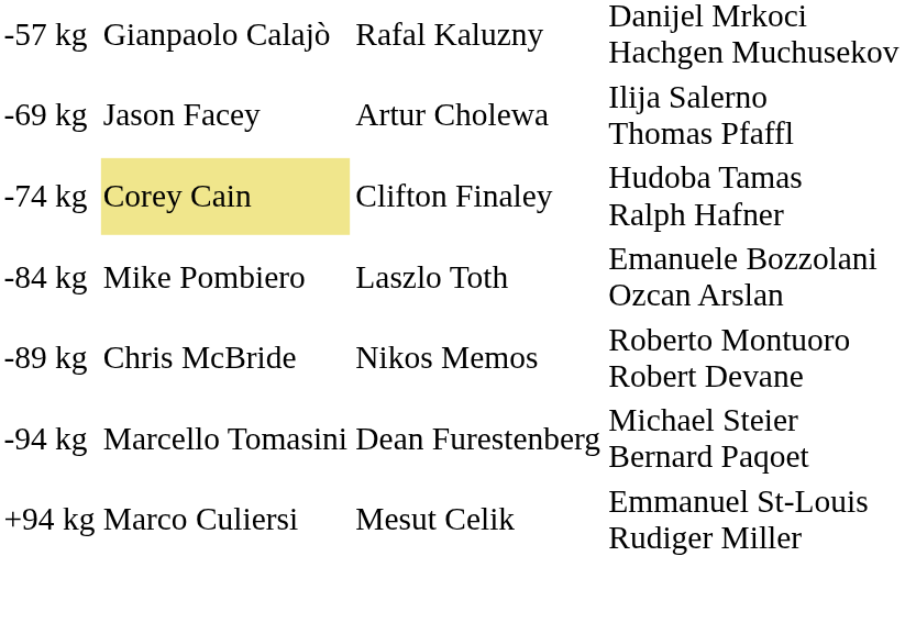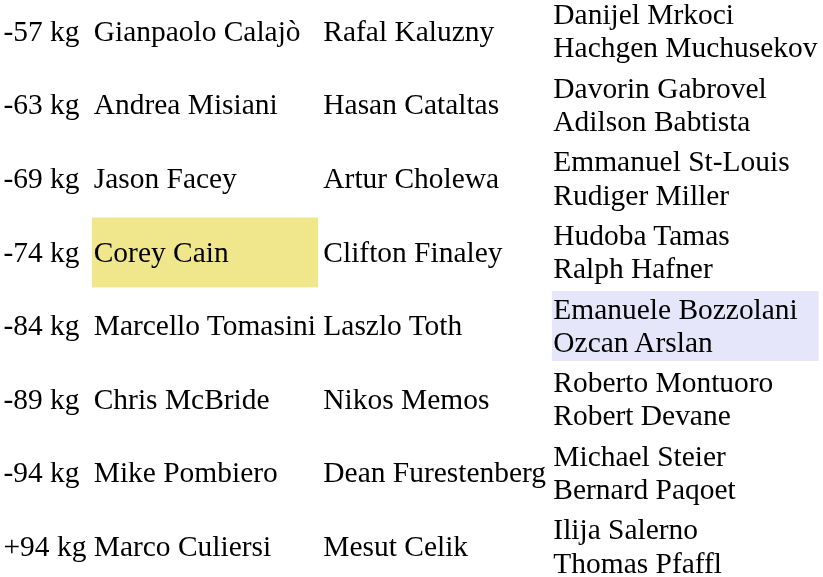+ row: -63 kg | Andrea Misiani | Hasan Cataltas | Davorin Gabrovel Adilson Babtista
-69 kg | column 4: Ilija Salerno Thomas Pfaffl -> Emmanuel St-Louis Rudiger Miller
-84 kg | column 2: Mike Pombiero -> Marcello Tomasini
-84 kg | column 4: no background -> lavender background
-94 kg | column 2: Marcello Tomasini -> Mike Pombiero
+94 kg | column 4: Emmanuel St-Louis Rudiger Miller -> Ilija Salerno Thomas Pfaffl
